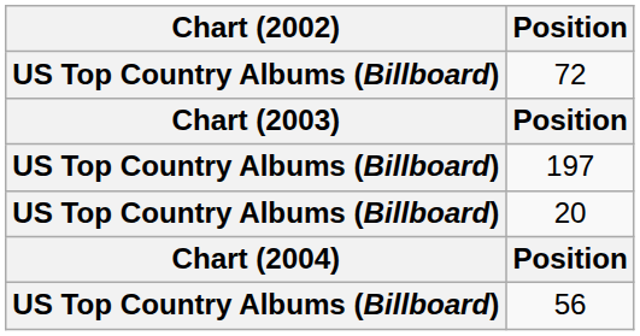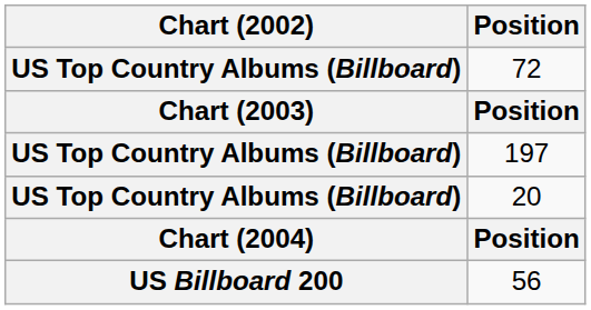56 | Chart (2002): US Top Country Albums (Billboard) -> US Billboard 200
